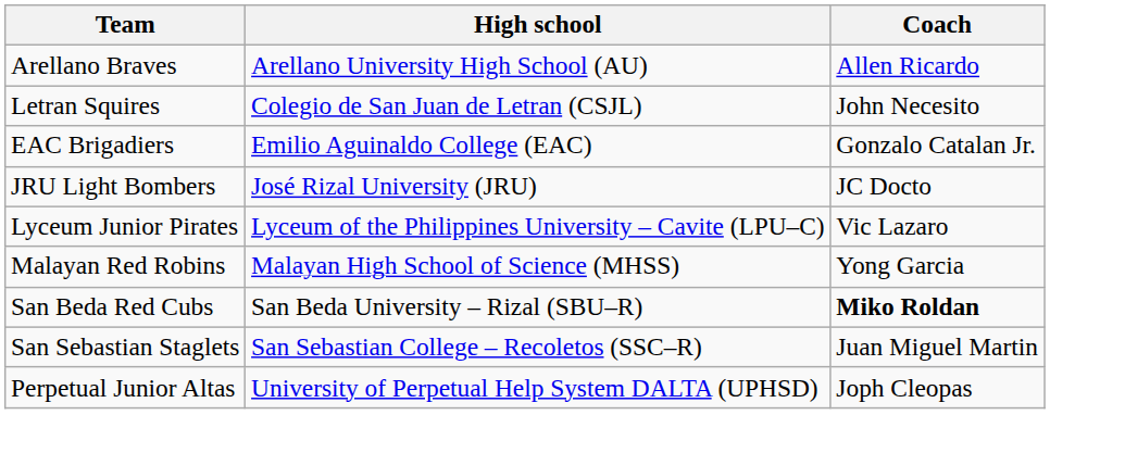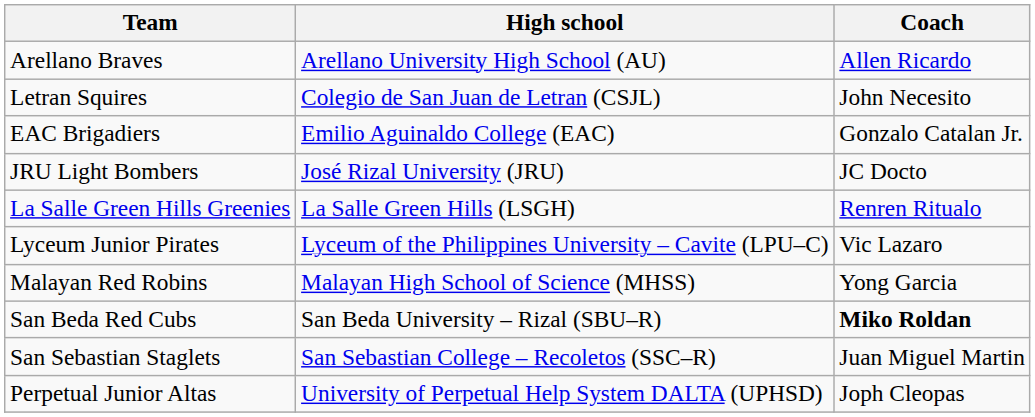+ row: La Salle Green Hills Greenies | La Salle Green Hills (LSGH) | Renren Ritualo
